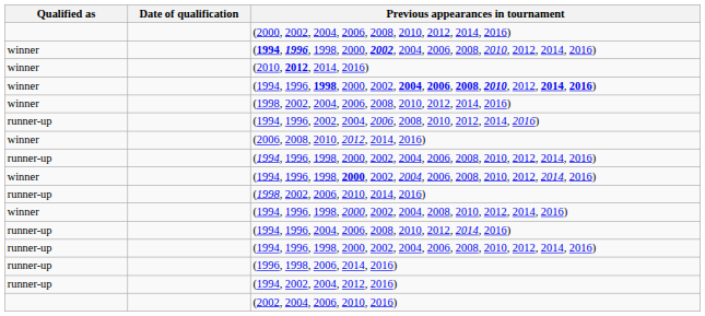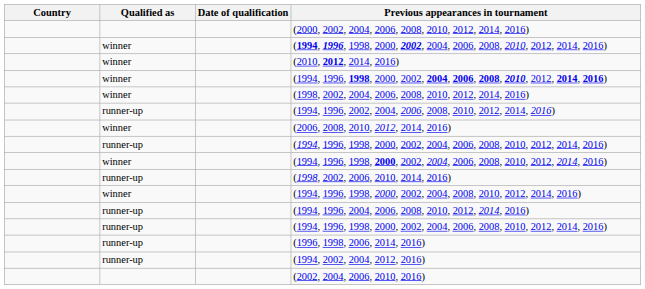+ column: Country
